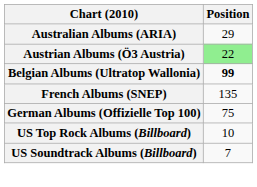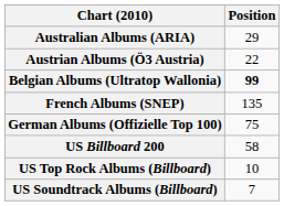Austrian Albums (Ö3 Austria) | Position: lightgreen background -> no background
+ row: US Billboard 200 | 58
